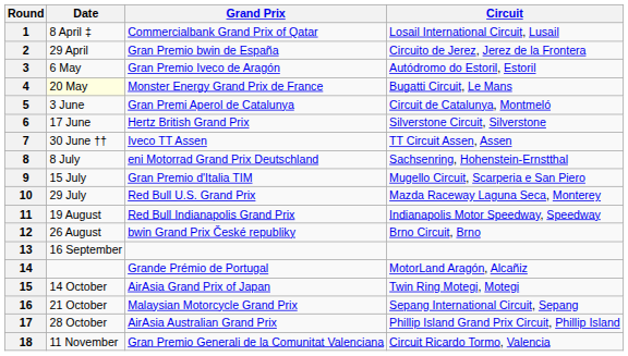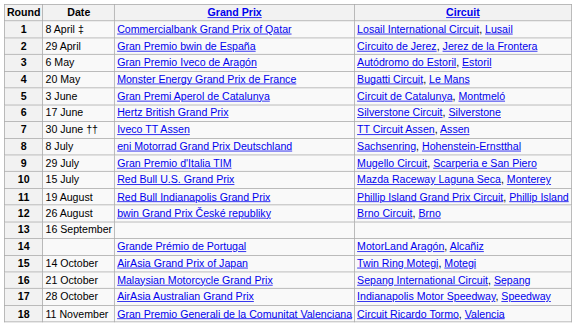4 | Date: lightyellow background -> no background
9 | Date: 15 July -> 29 July
10 | Date: 29 July -> 15 July
11 | Circuit: Indianapolis Motor Speedway, Speedway -> Phillip Island Grand Prix Circuit, Phillip Island
17 | Circuit: Phillip Island Grand Prix Circuit, Phillip Island -> Indianapolis Motor Speedway, Speedway
